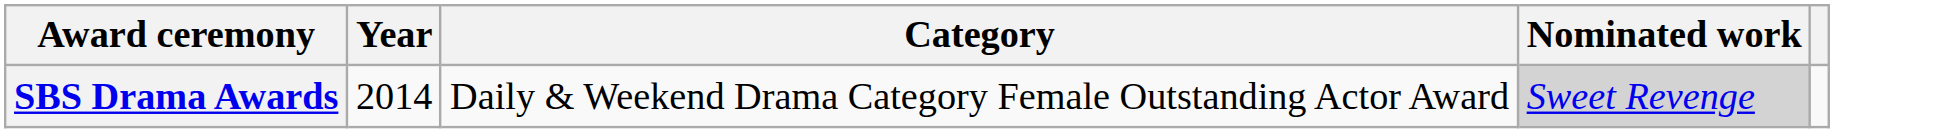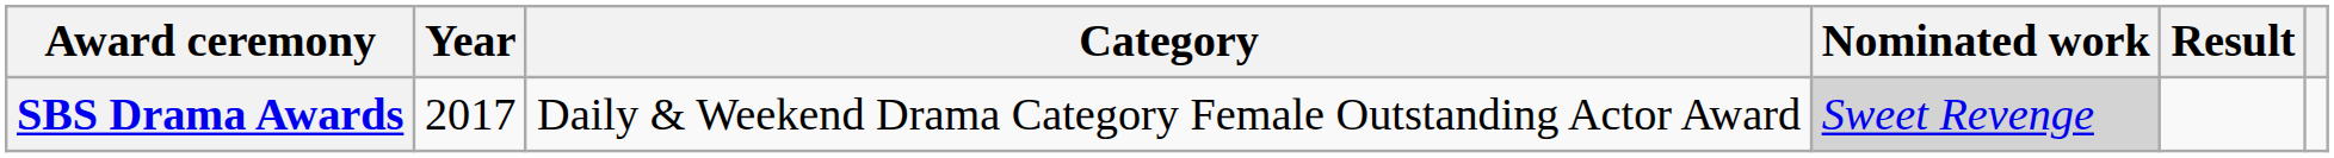+ column: Result
SBS Drama Awards | Year: 2014 -> 2017
